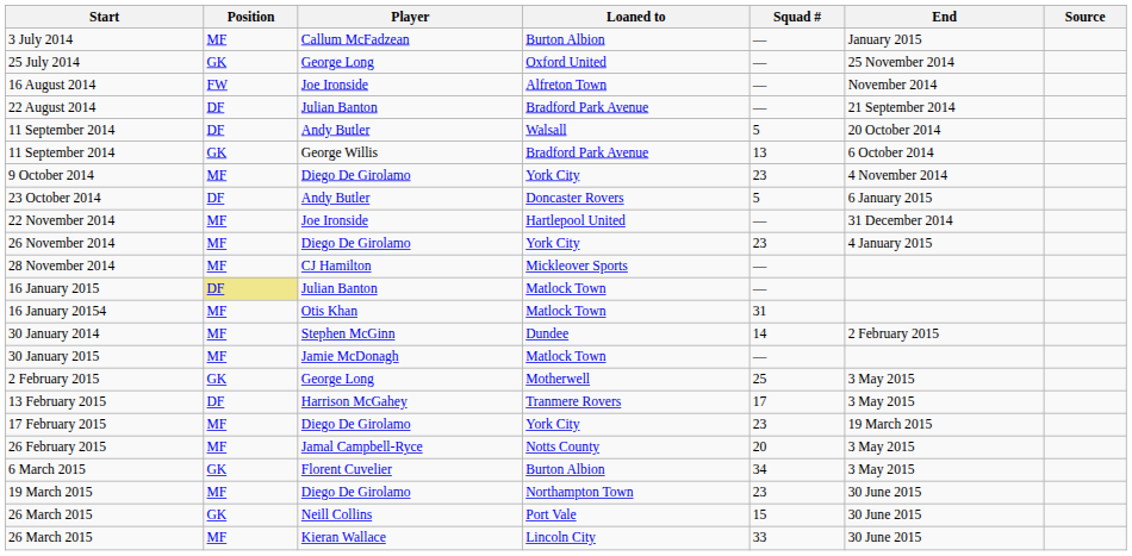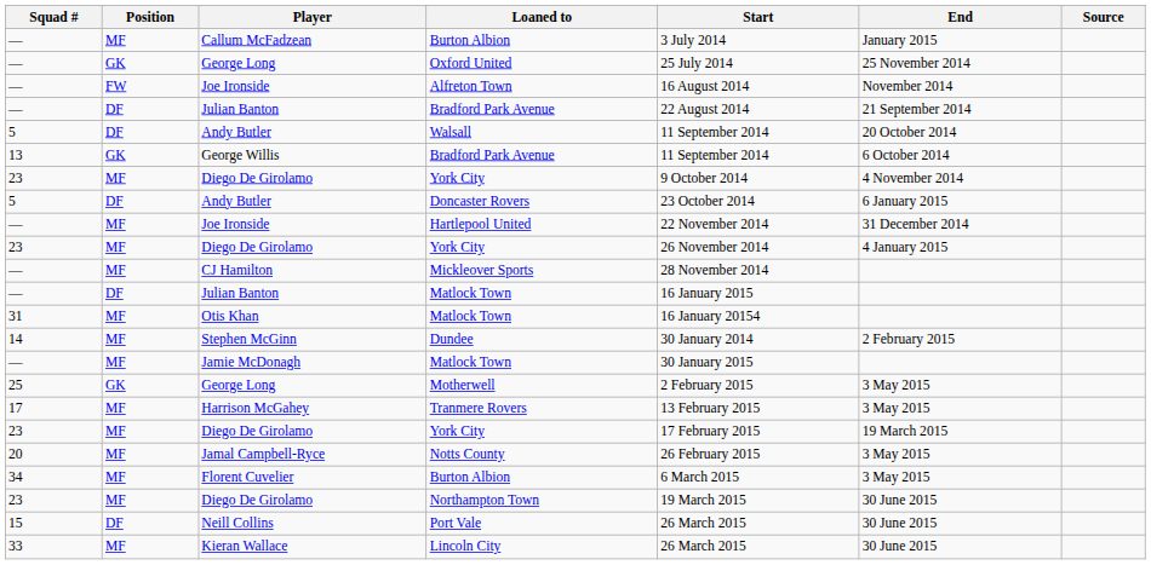columns swapped: Squad # <-> Start
Julian Banton / Matlock Town | Position: khaki background -> no background
Tranmere Rovers | Position: DF -> MF
Florent Cuvelier / Burton Albion | Position: GK -> MF
Port Vale | Position: GK -> DF
